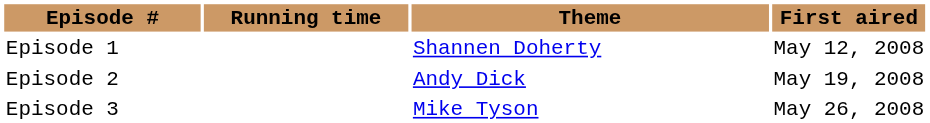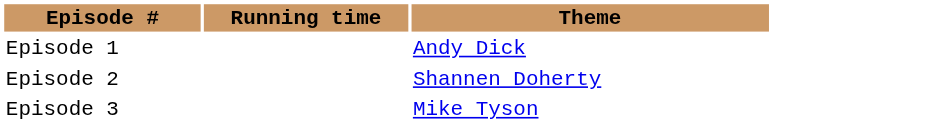- column: First aired | May 12, 2008 | May 19, 2008 | May 26, 2008
Episode 1 | Theme: Shannen Doherty -> Andy Dick
Episode 2 | Theme: Andy Dick -> Shannen Doherty
